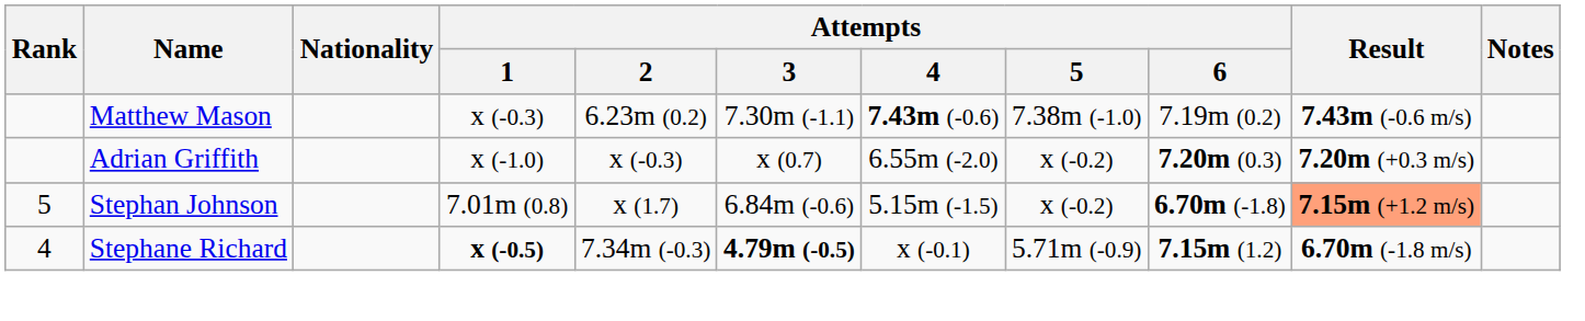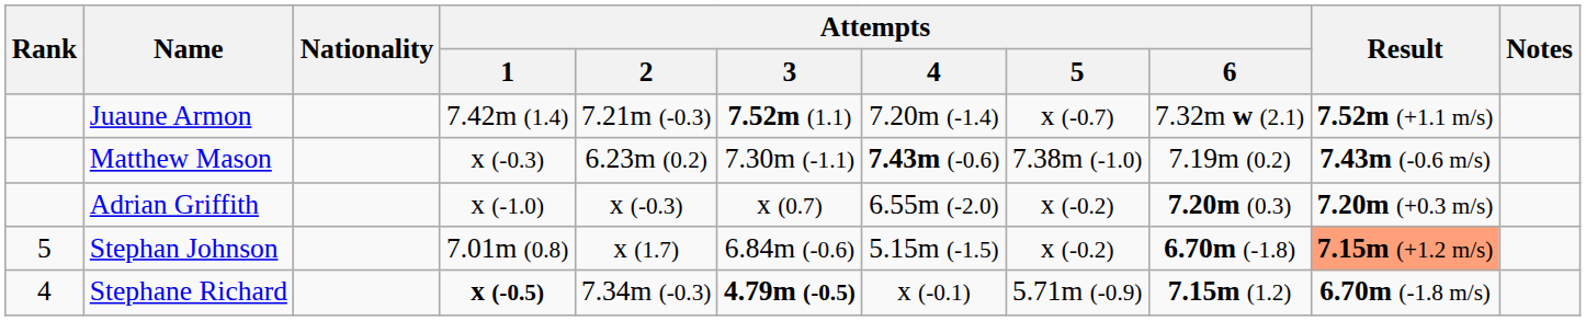+ row: Juaune Armon | 7.42m (1.4) | 7.21m (-0.3) | 7.52m (1.1) | 7.20m (-1.4) | x (-0.7) | 7.32m w (2.1) | 7.52m (+1.1 m/s)
